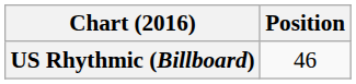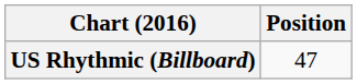US Rhythmic (Billboard) | Position: 46 -> 47
